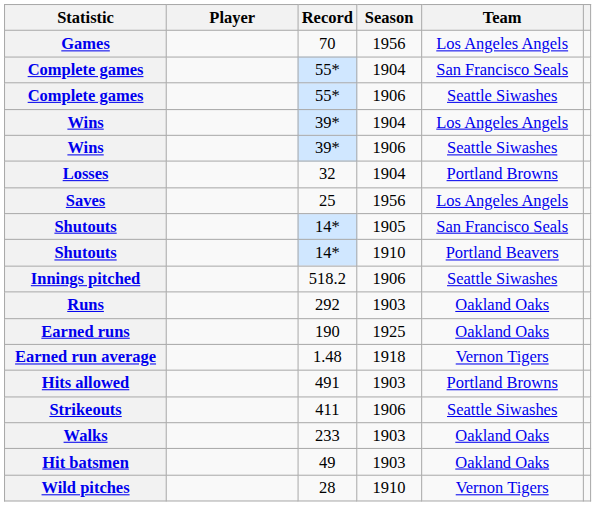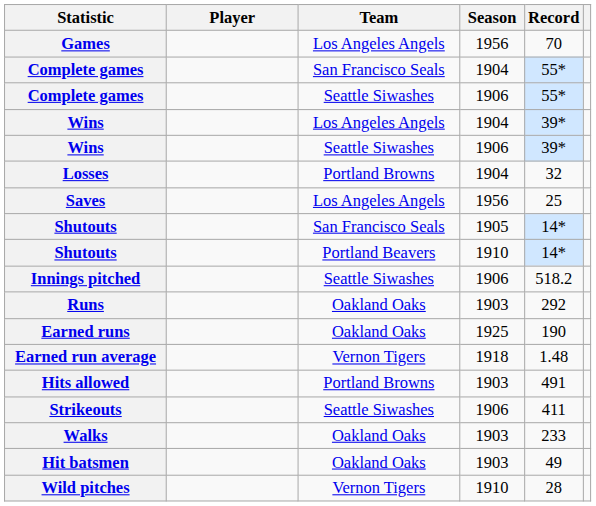columns swapped: Record <-> Team
